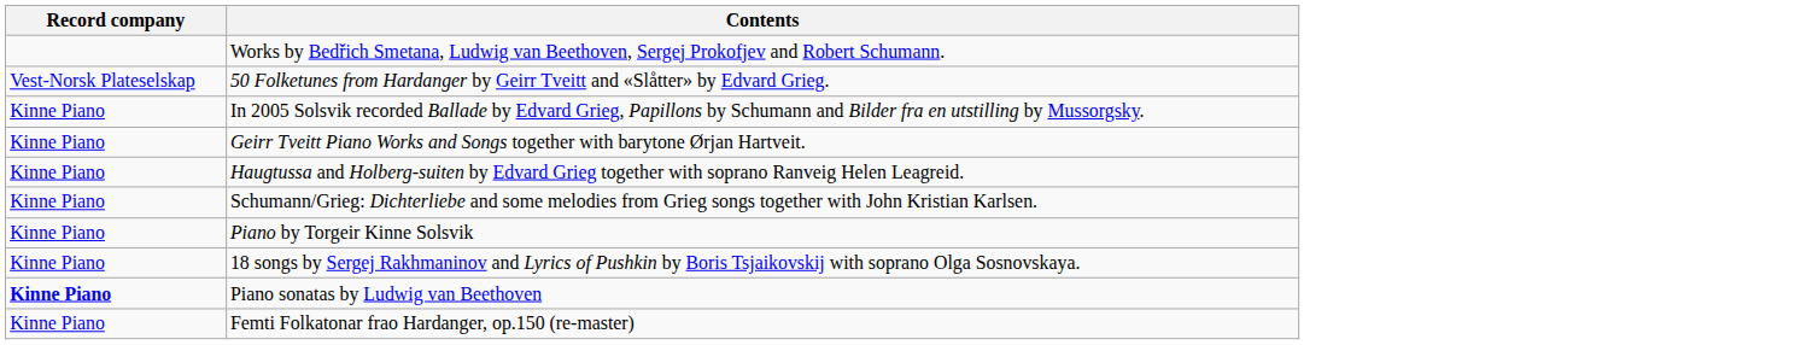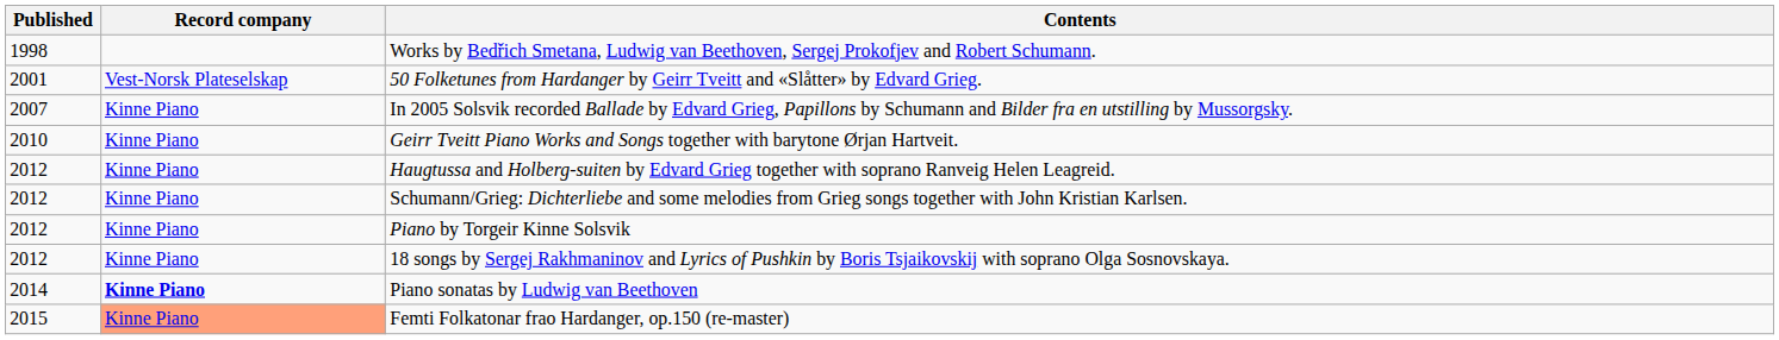+ column: Published | 1998 | 2001 | 2007 | 2010 | 2012 | 2012 | 2012 | 2012 | 2014 | 2015
Femti Folkatonar frao Hardanger, op.150 (re-master) | Record company: no background -> lightsalmon background
